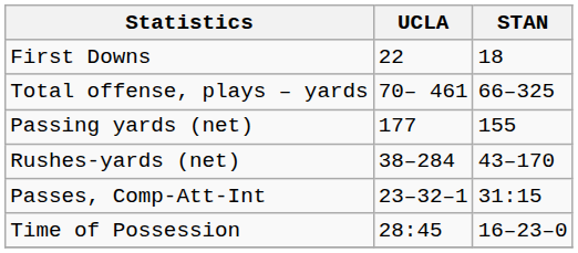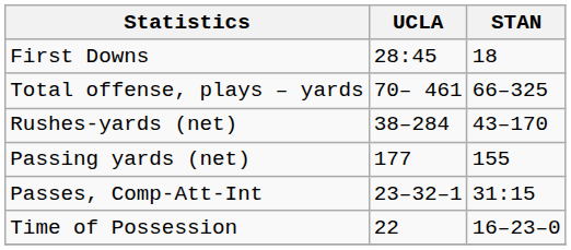First Downs | UCLA: 22 -> 28:45
rows swapped: Rushes-yards (net) <-> Passing yards (net)
Time of Possession | UCLA: 28:45 -> 22
